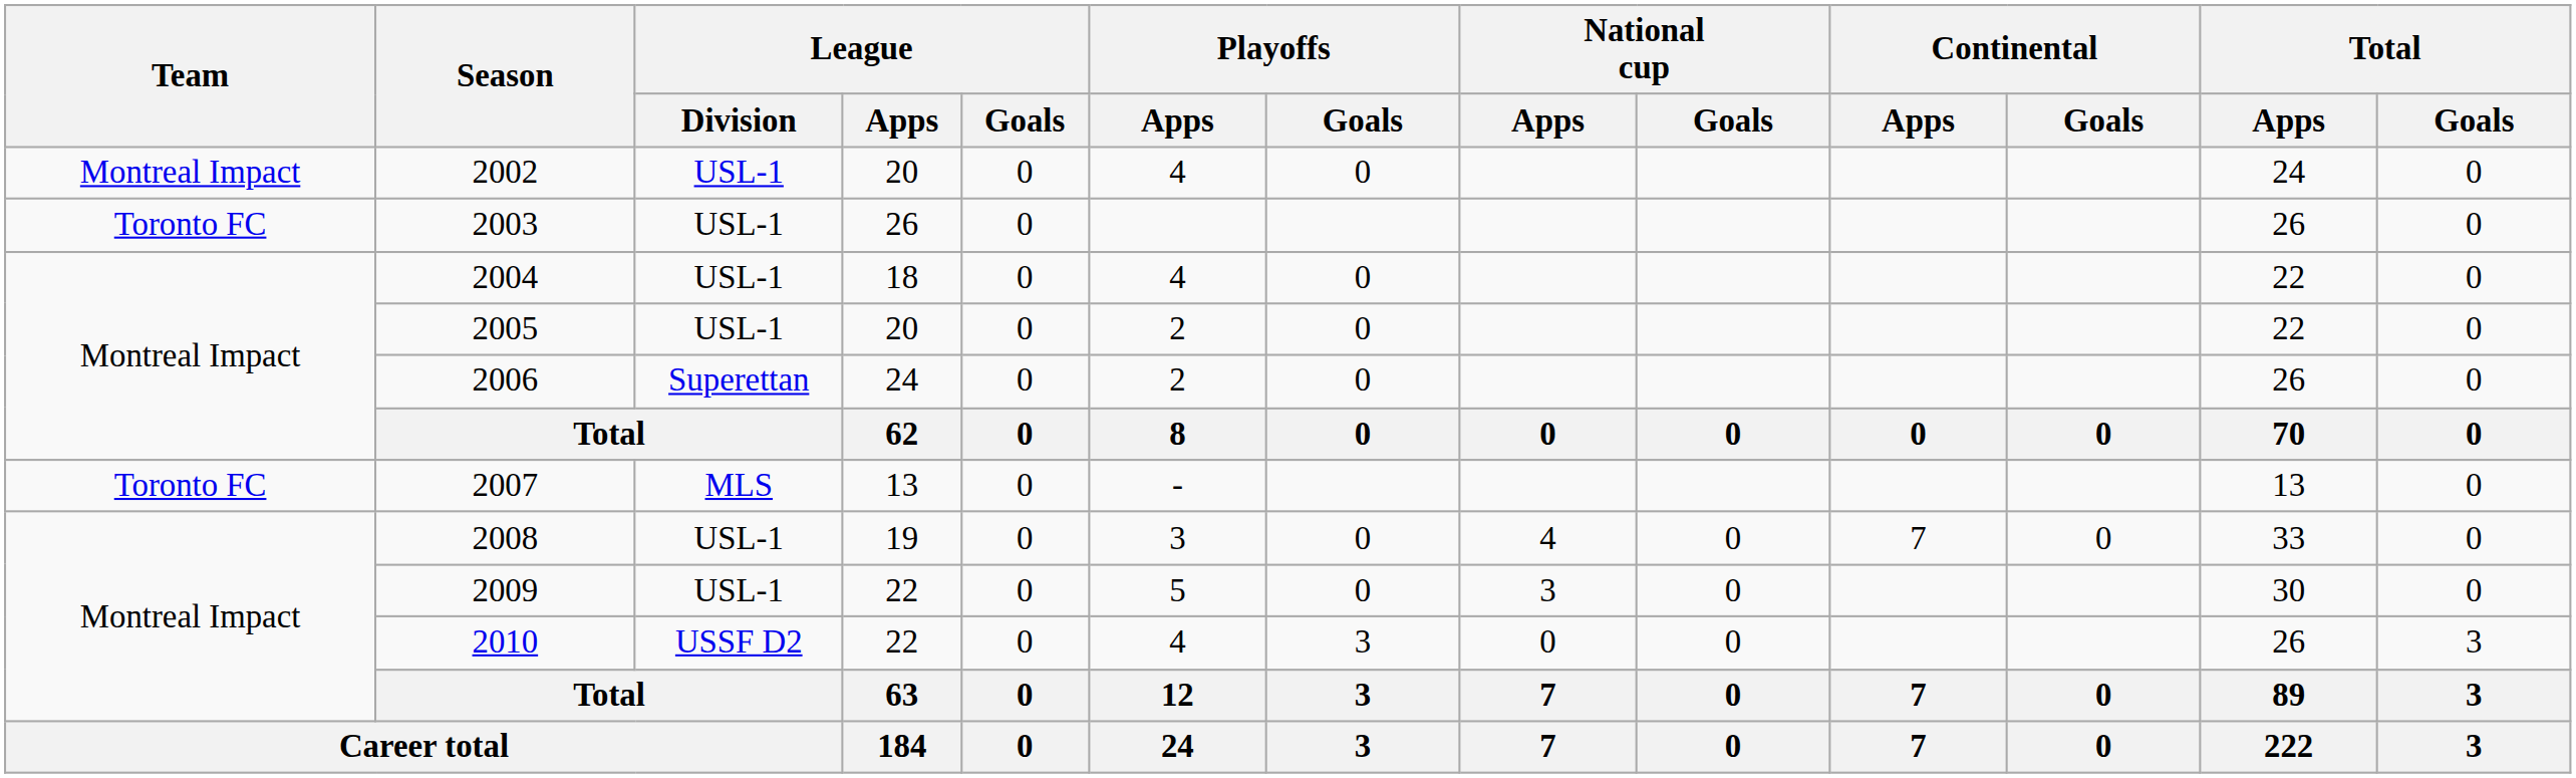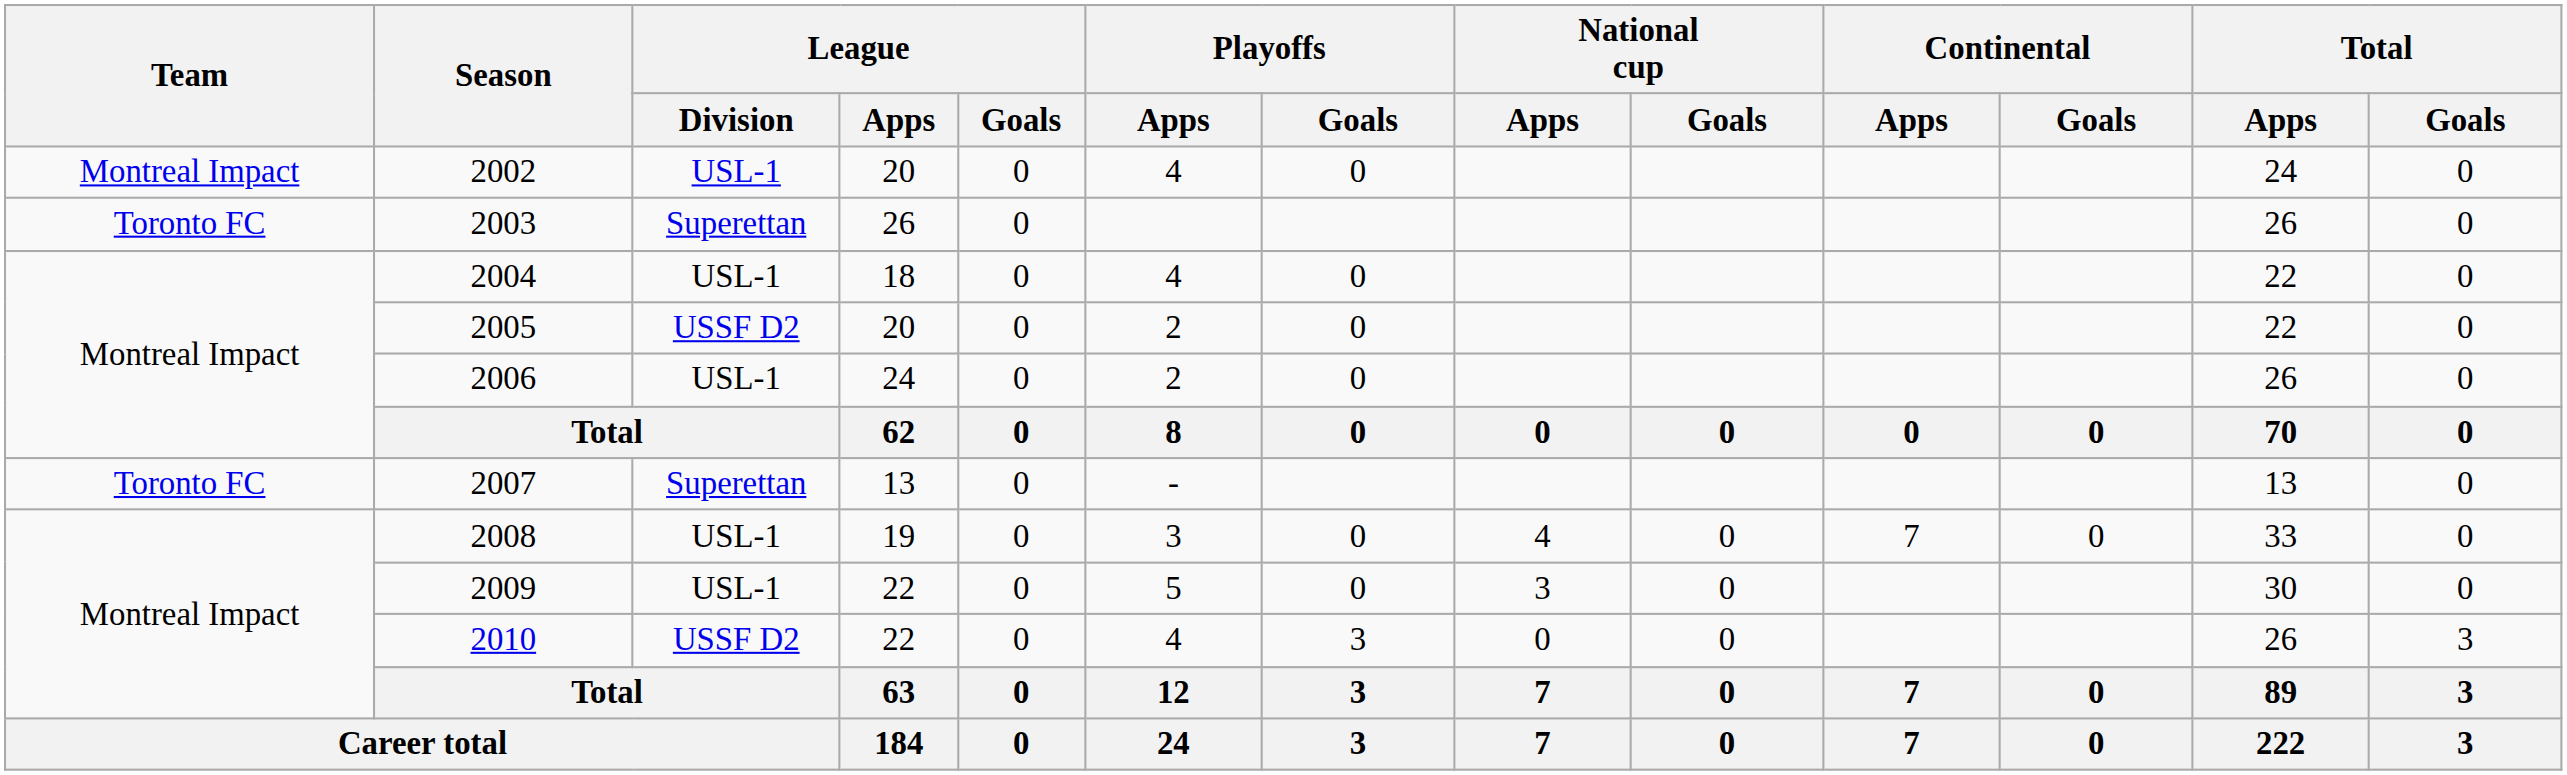2003 | League / Division: USL-1 -> Superettan
2005 | League / Division: USL-1 -> USSF D2
2006 | League / Division: Superettan -> USL-1
2007 | League / Division: MLS -> Superettan
